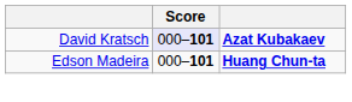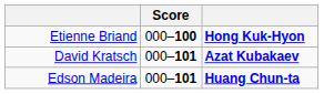+ row: Etienne Briand | 000–100 | Hong Kuk-Hyon
David Kratsch | Score: lavender background -> no background
